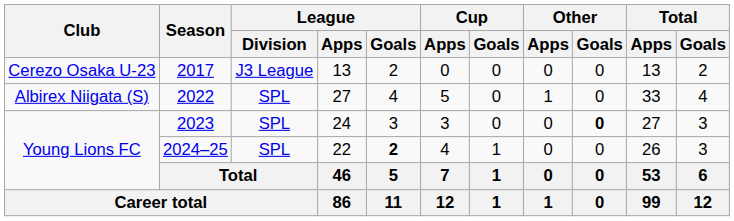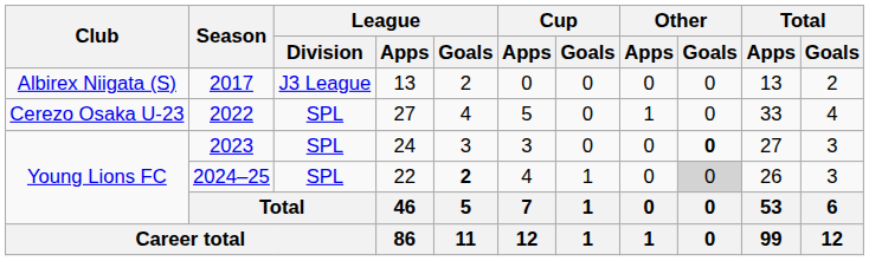2017 | Club: Cerezo Osaka U-23 -> Albirex Niigata (S)
2022 | Club: Albirex Niigata (S) -> Cerezo Osaka U-23
2024–25 | Other / Goals: no background -> lightgrey background
